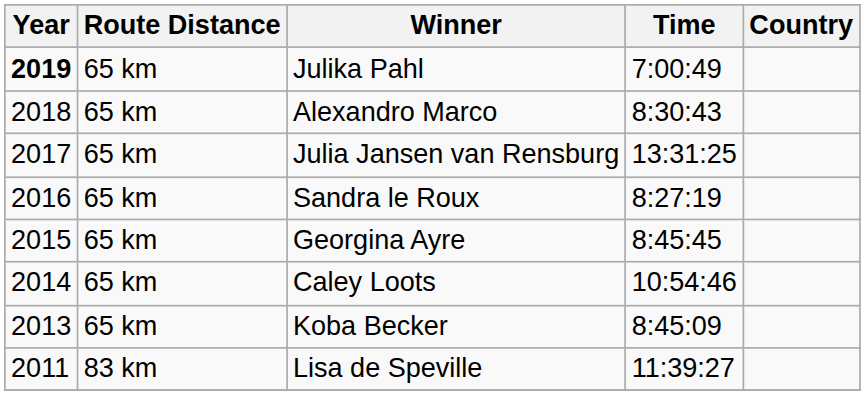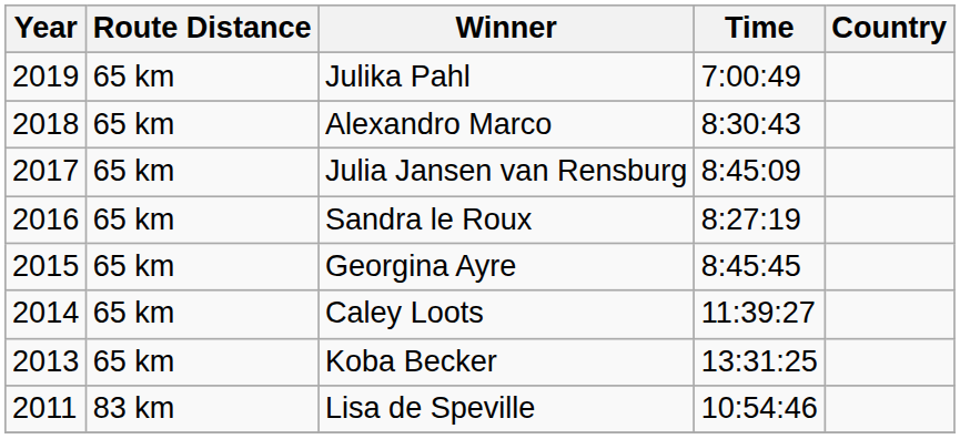Julika Pahl | Year: bold -> normal
Julia Jansen van Rensburg | Time: 13:31:25 -> 8:45:09
Caley Loots | Time: 10:54:46 -> 11:39:27
Koba Becker | Time: 8:45:09 -> 13:31:25
Lisa de Speville | Time: 11:39:27 -> 10:54:46
